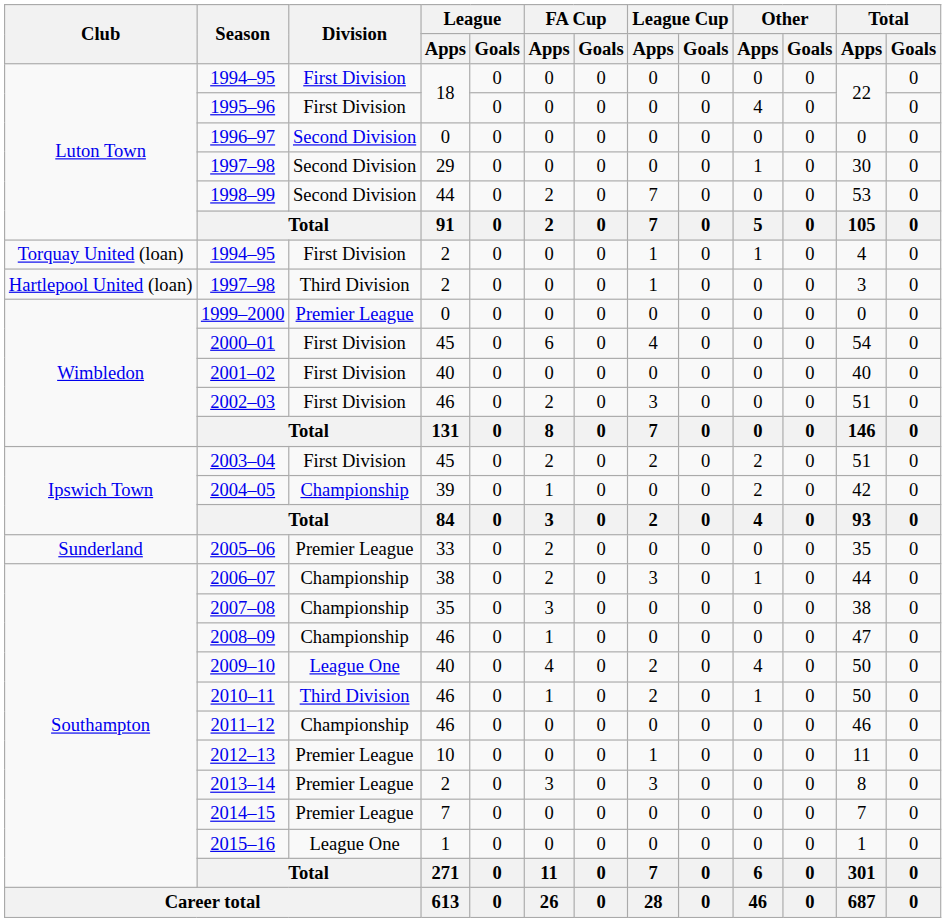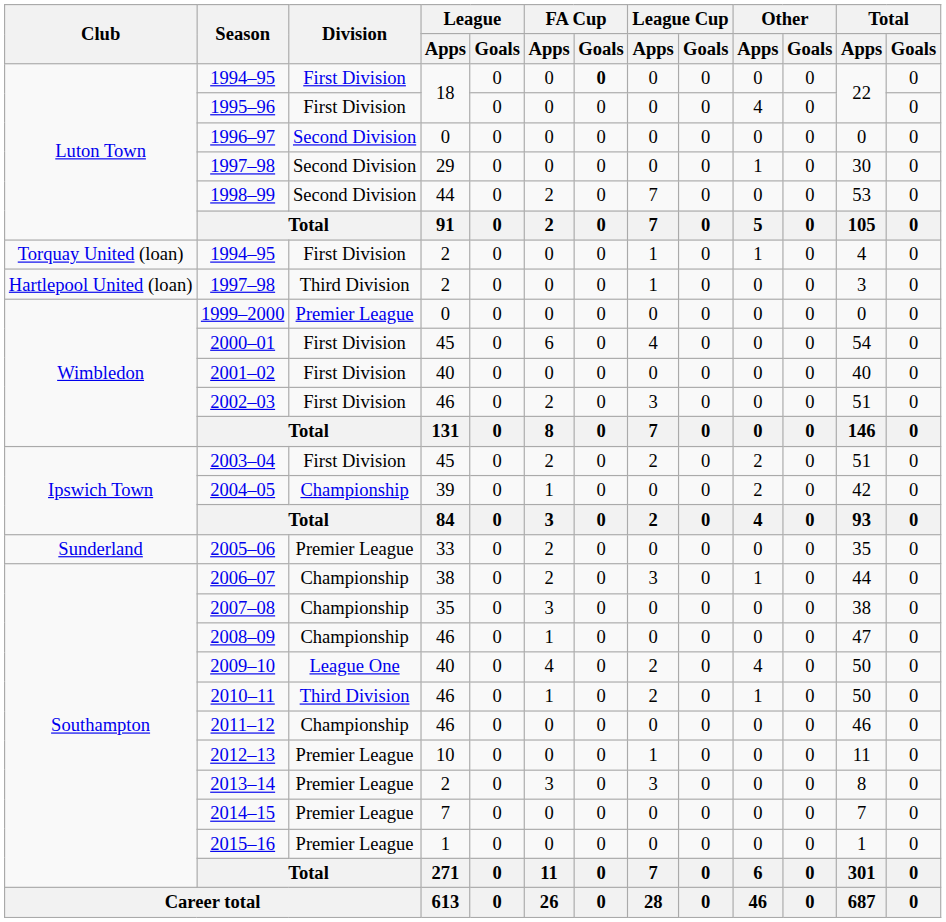1994–95 / 18 | FA Cup / Goals: normal -> bold
2015–16 | Division: League One -> Premier League
